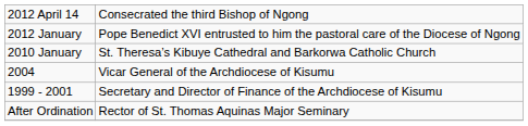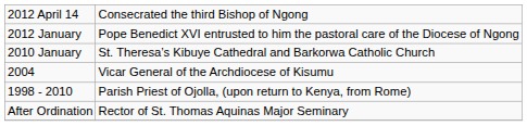- row: 1999 - 2001 | Secretary and Director of Finance of the Archdiocese of Kisumu
+ row: 1998 - 2010 | Parish Priest of Ojolla, (upon return to Kenya, from Rome)
